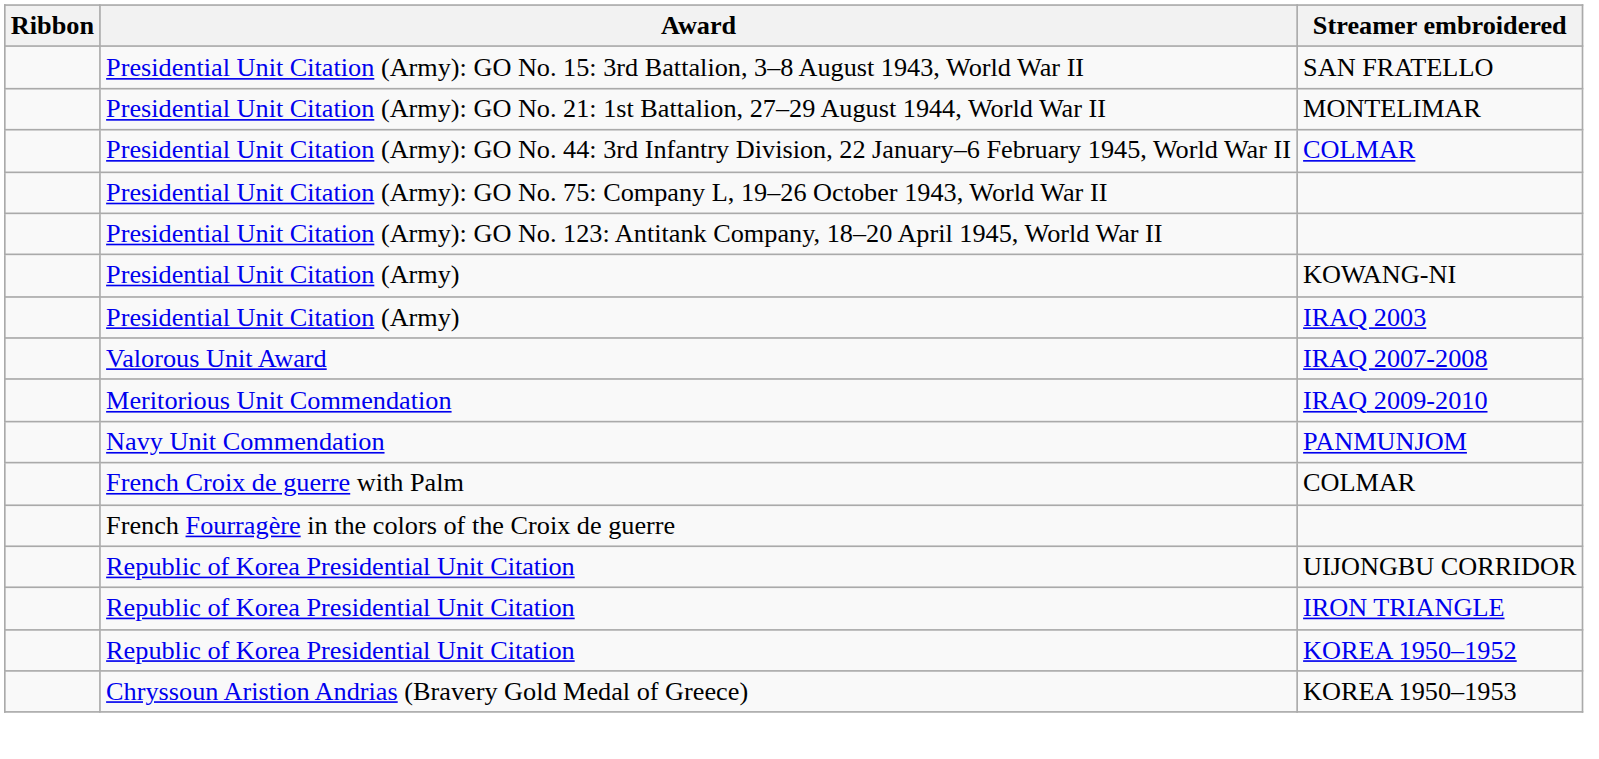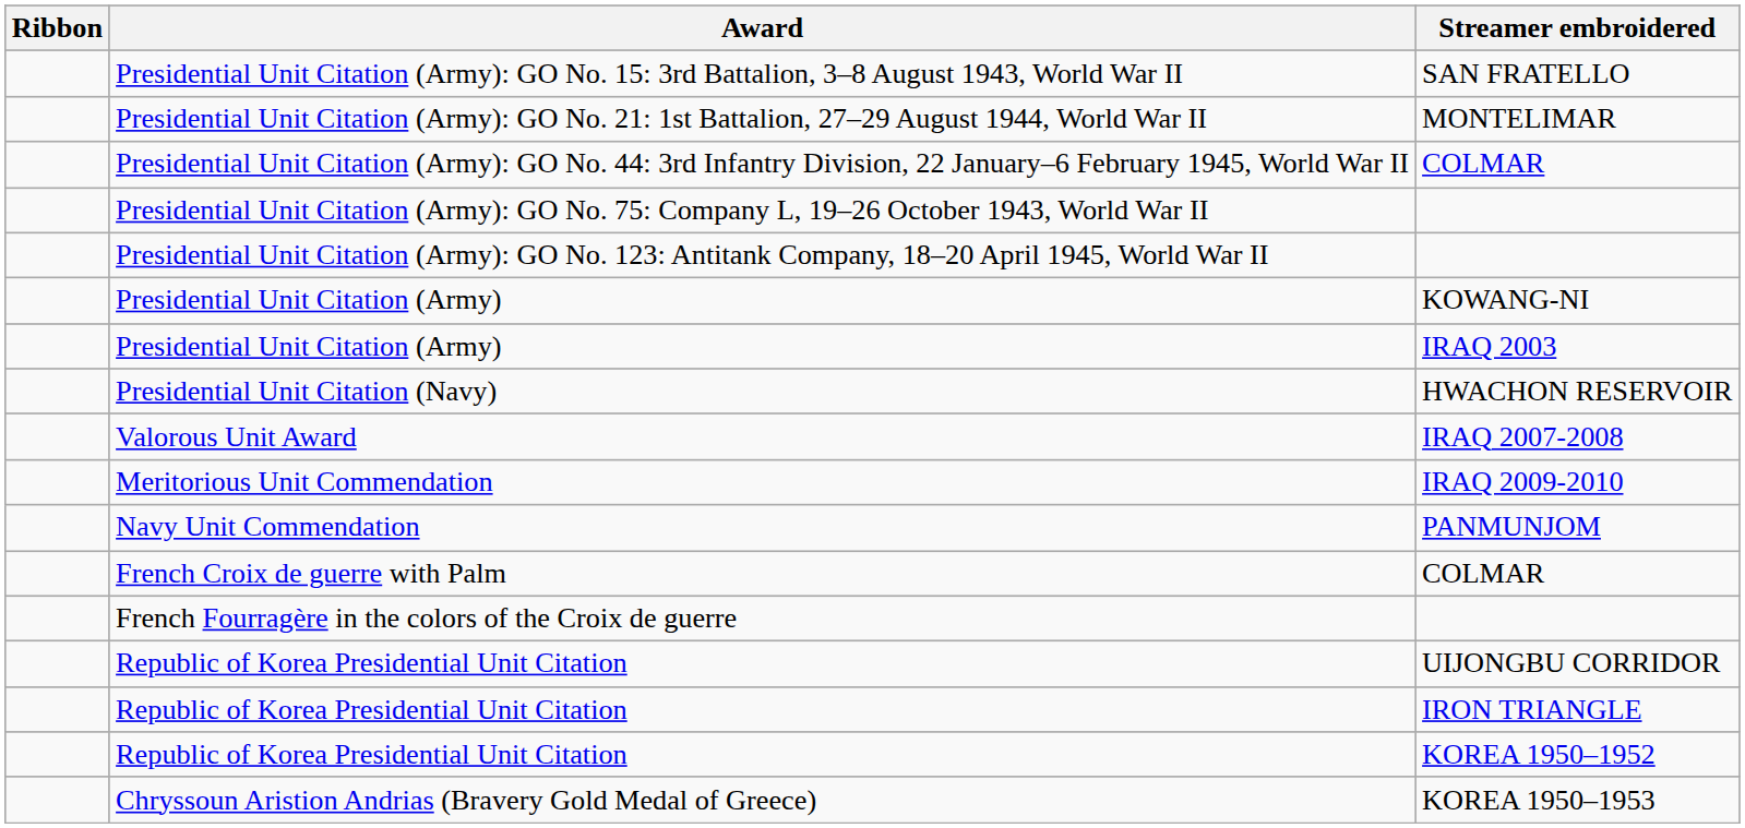+ row: Presidential Unit Citation (Navy) | HWACHON RESERVOIR
